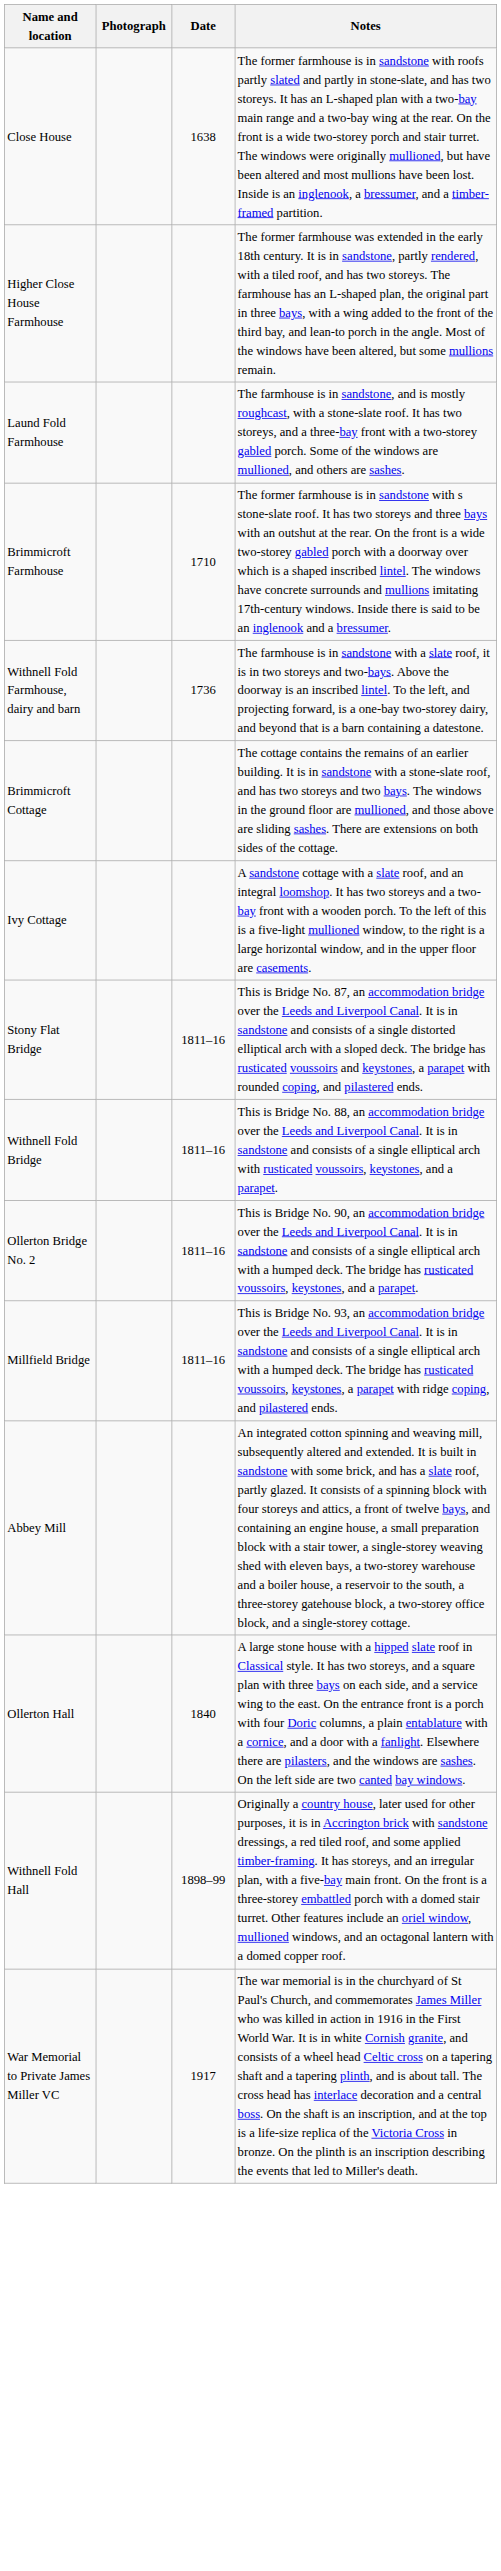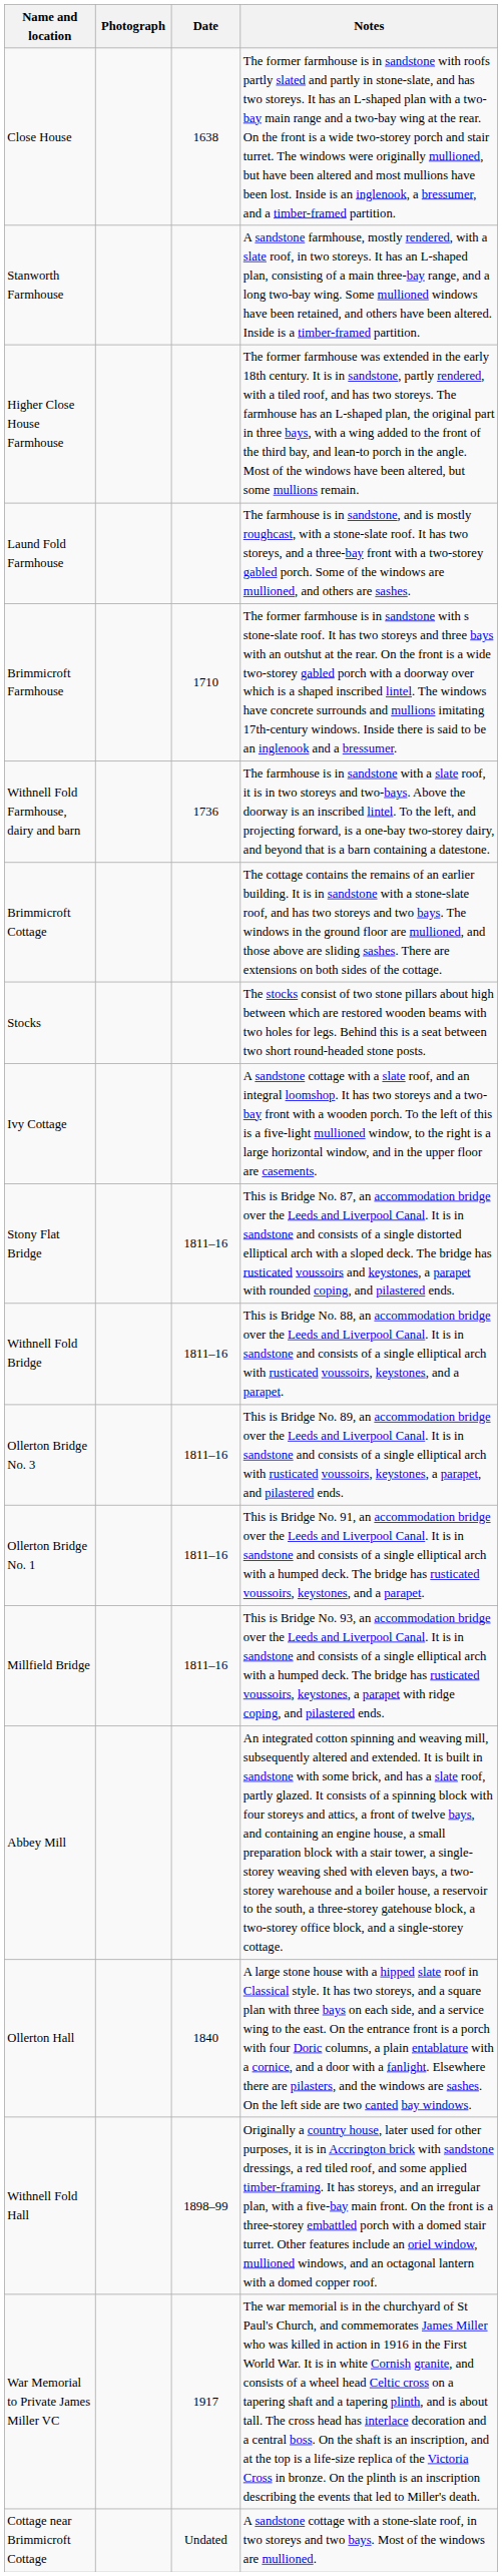+ row: Stanworth Farmhouse | A sandstone farmhouse, mostly rendered, with a slate roof, in two storeys. It has an L-shaped plan, consisting of a main three-bay range, and a long two-bay wing. Some mullioned windows have been retained, and others have been altered. Inside is a timber-framed partition.
+ row: Stocks | The stocks consist of two stone pillars about high between which are restored wooden beams with two holes for legs. Behind this is a seat between two short round-headed stone posts.
+ row: Ollerton Bridge No. 3 | 1811–16 | This is Bridge No. 89, an accommodation bridge over the Leeds and Liverpool Canal. It is in sandstone and consists of a single elliptical arch with rusticated voussoirs, keystones, a parapet, and pilastered ends.
- row: Ollerton Bridge No. 2 | 1811–16 | This is Bridge No. 90, an accommodation bridge over the Leeds and Liverpool Canal. It is in sandstone and consists of a single elliptical arch with a humped deck. The bridge has rusticated voussoirs, keystones, and a parapet.
+ row: Ollerton Bridge No. 1 | 1811–16 | This is Bridge No. 91, an accommodation bridge over the Leeds and Liverpool Canal. It is in sandstone and consists of a single elliptical arch with a humped deck. The bridge has rusticated voussoirs, keystones, and a parapet.
+ row: Cottage near Brimmicroft Cottage | Undated | A sandstone cottage with a stone-slate roof, in two storeys and two bays. Most of the windows are mullioned.
